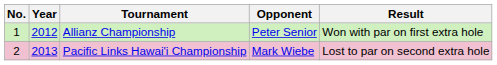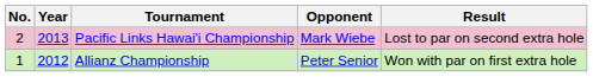rows swapped: Allianz Championship <-> Pacific Links Hawai'i Championship
